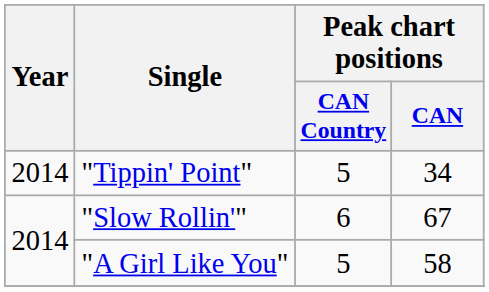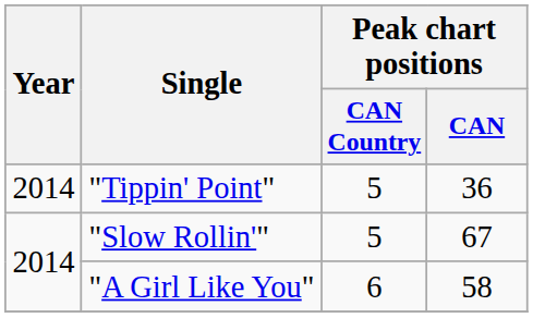"Tippin' Point" | Peak chart positions / CAN: 34 -> 36
"Slow Rollin'" | Peak chart positions / CAN Country: 6 -> 5
"A Girl Like You" | Peak chart positions / CAN Country: 5 -> 6
